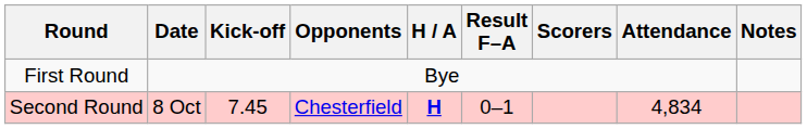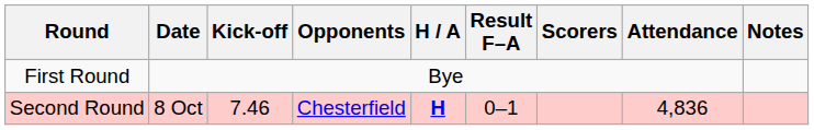Second Round | Kick-off: 7.45 -> 7.46
Second Round | Attendance: 4,834 -> 4,836
